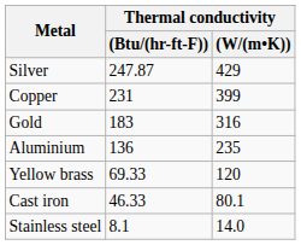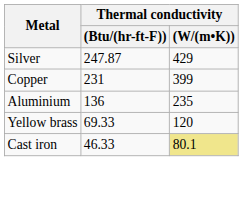- row: Gold | 183 | 316
Cast iron | Thermal conductivity / (W/(m•K)): no background -> khaki background
- row: Stainless steel | 8.1 | 14.0
